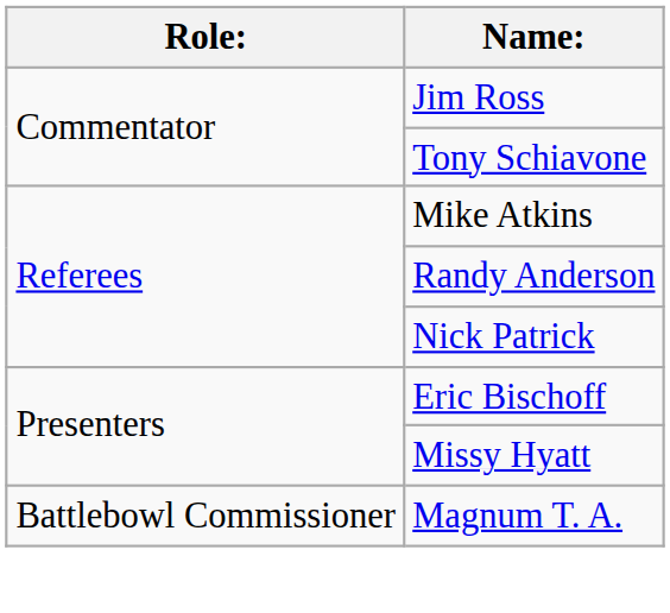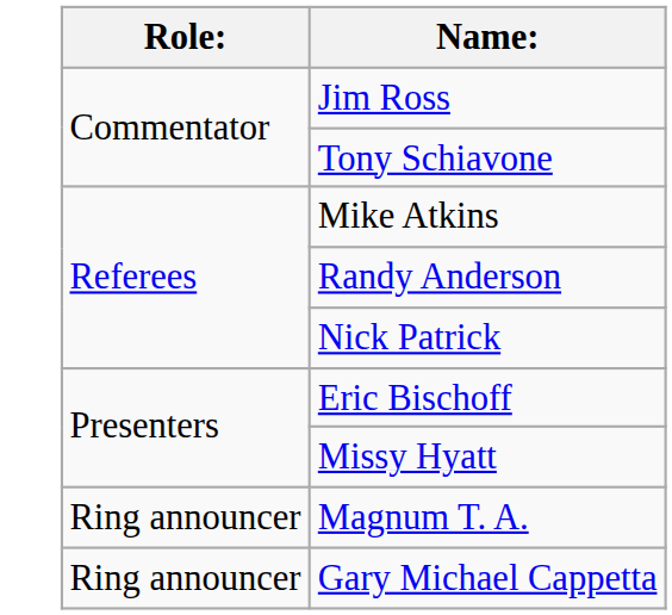Magnum T. A. | Role:: Battlebowl Commissioner -> Ring announcer
+ row: Ring announcer | Gary Michael Cappetta
